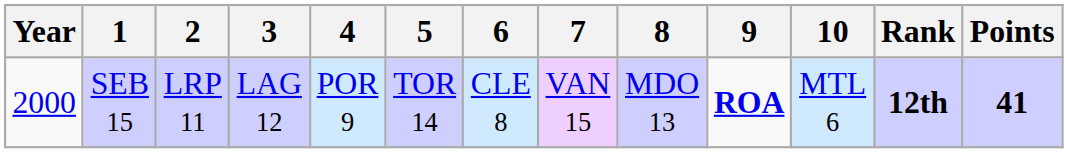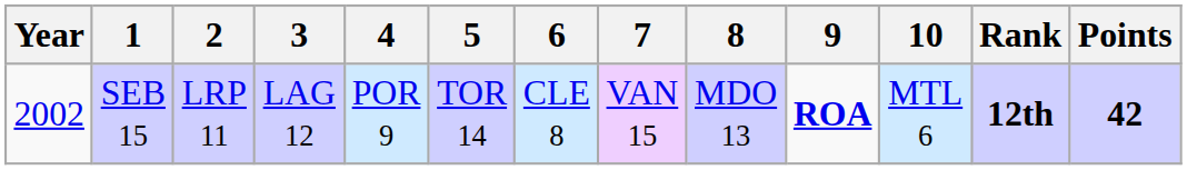SEB 15 | Year: 2000 -> 2002
SEB 15 | Points: 41 -> 42
